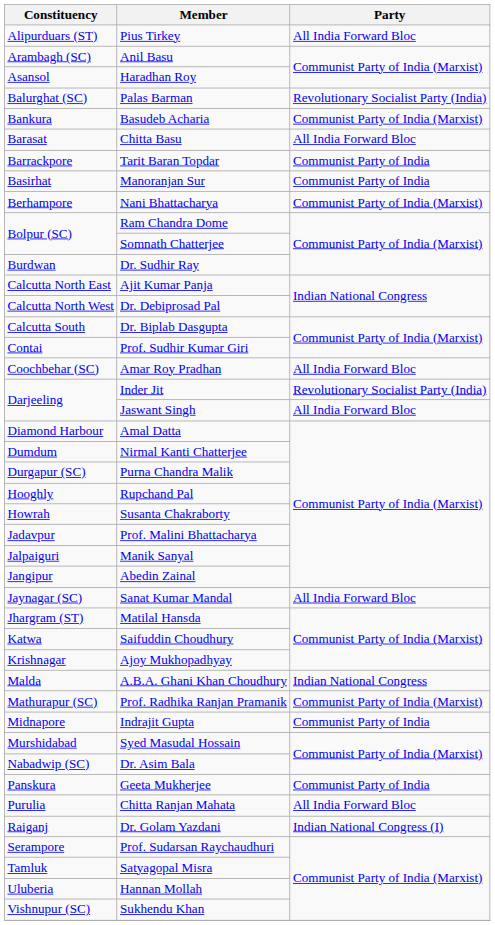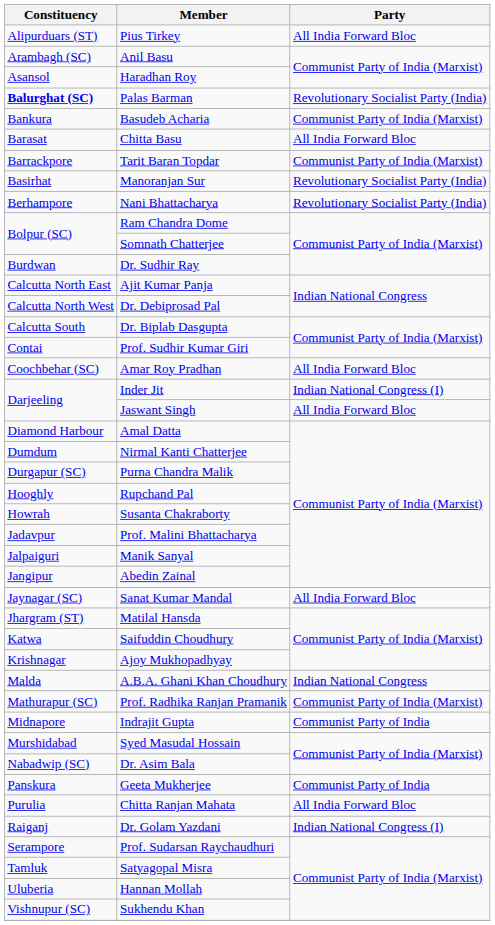Palas Barman | Constituency: normal -> bold
Tarit Baran Topdar | Party: Communist Party of India -> Communist Party of India (Marxist)
Manoranjan Sur | Party: Communist Party of India -> Revolutionary Socialist Party (India)
Nani Bhattacharya | Party: Communist Party of India (Marxist) -> Revolutionary Socialist Party (India)
Inder Jit | Party: Revolutionary Socialist Party (India) -> Indian National Congress (I)
